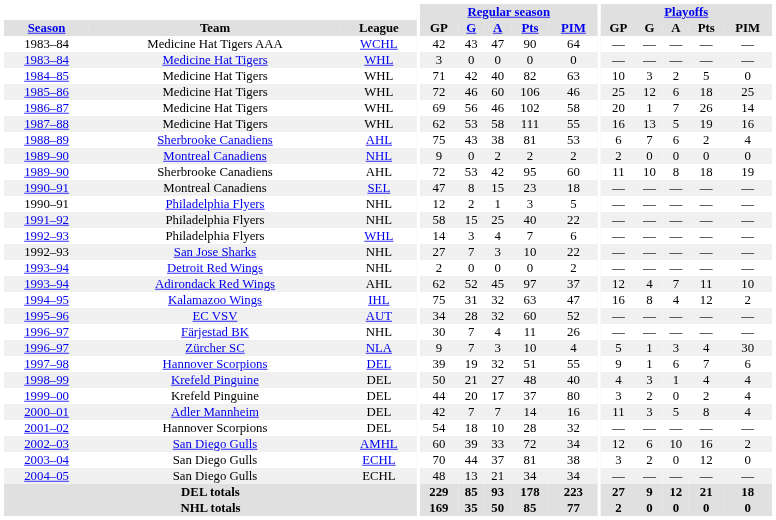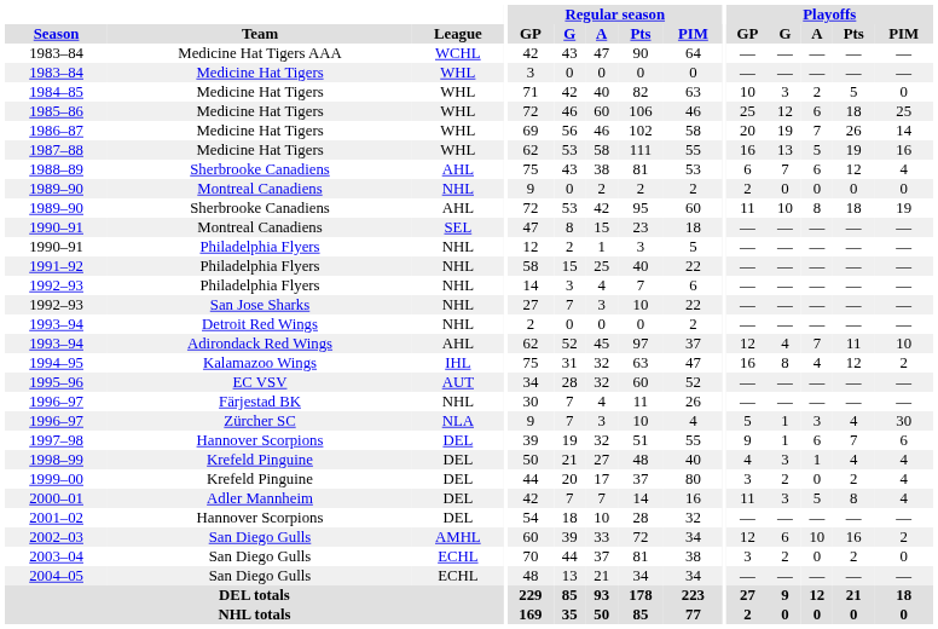1986–87 | Playoffs / G: 1 -> 19
1988–89 | Playoffs / Pts: 2 -> 12
1992–93 / Philadelphia Flyers | League: WHL -> NHL
2003–04 | Playoffs / Pts: 12 -> 2
